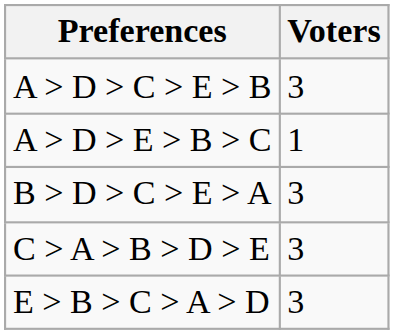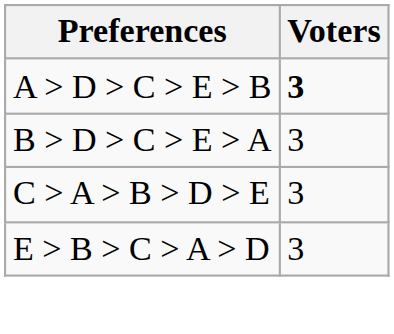A > D > C > E > B | Voters: normal -> bold
- row: A > D > E > B > C | 1
